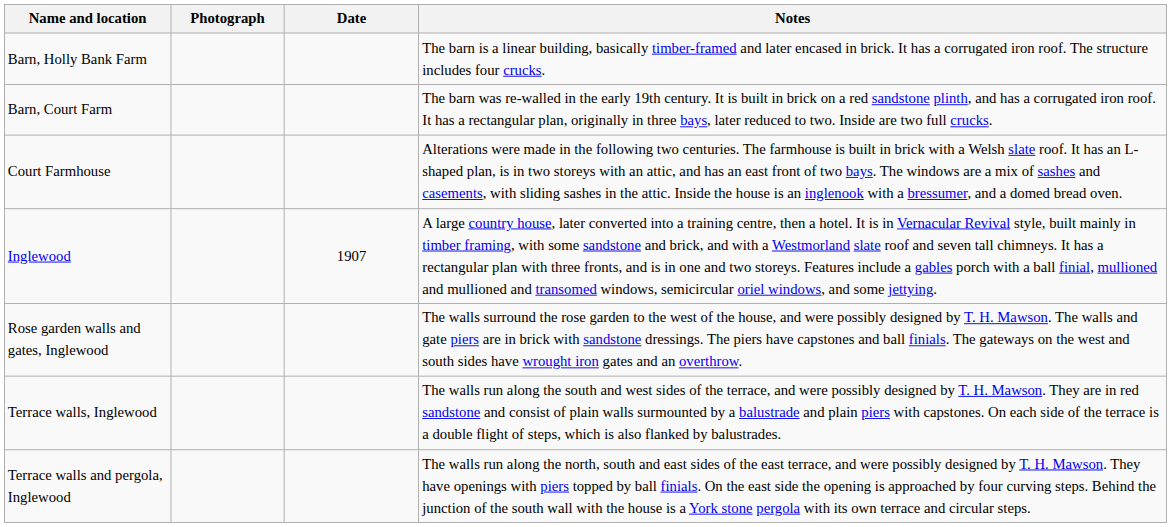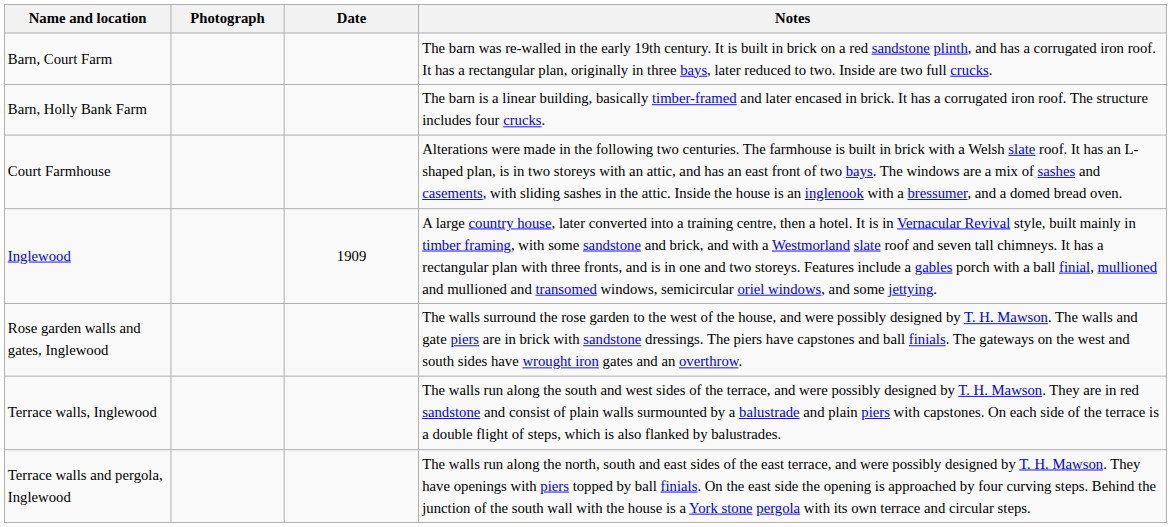rows swapped: Barn, Court Farm <-> Barn, Holly Bank Farm
Inglewood | Date: 1907 -> 1909
